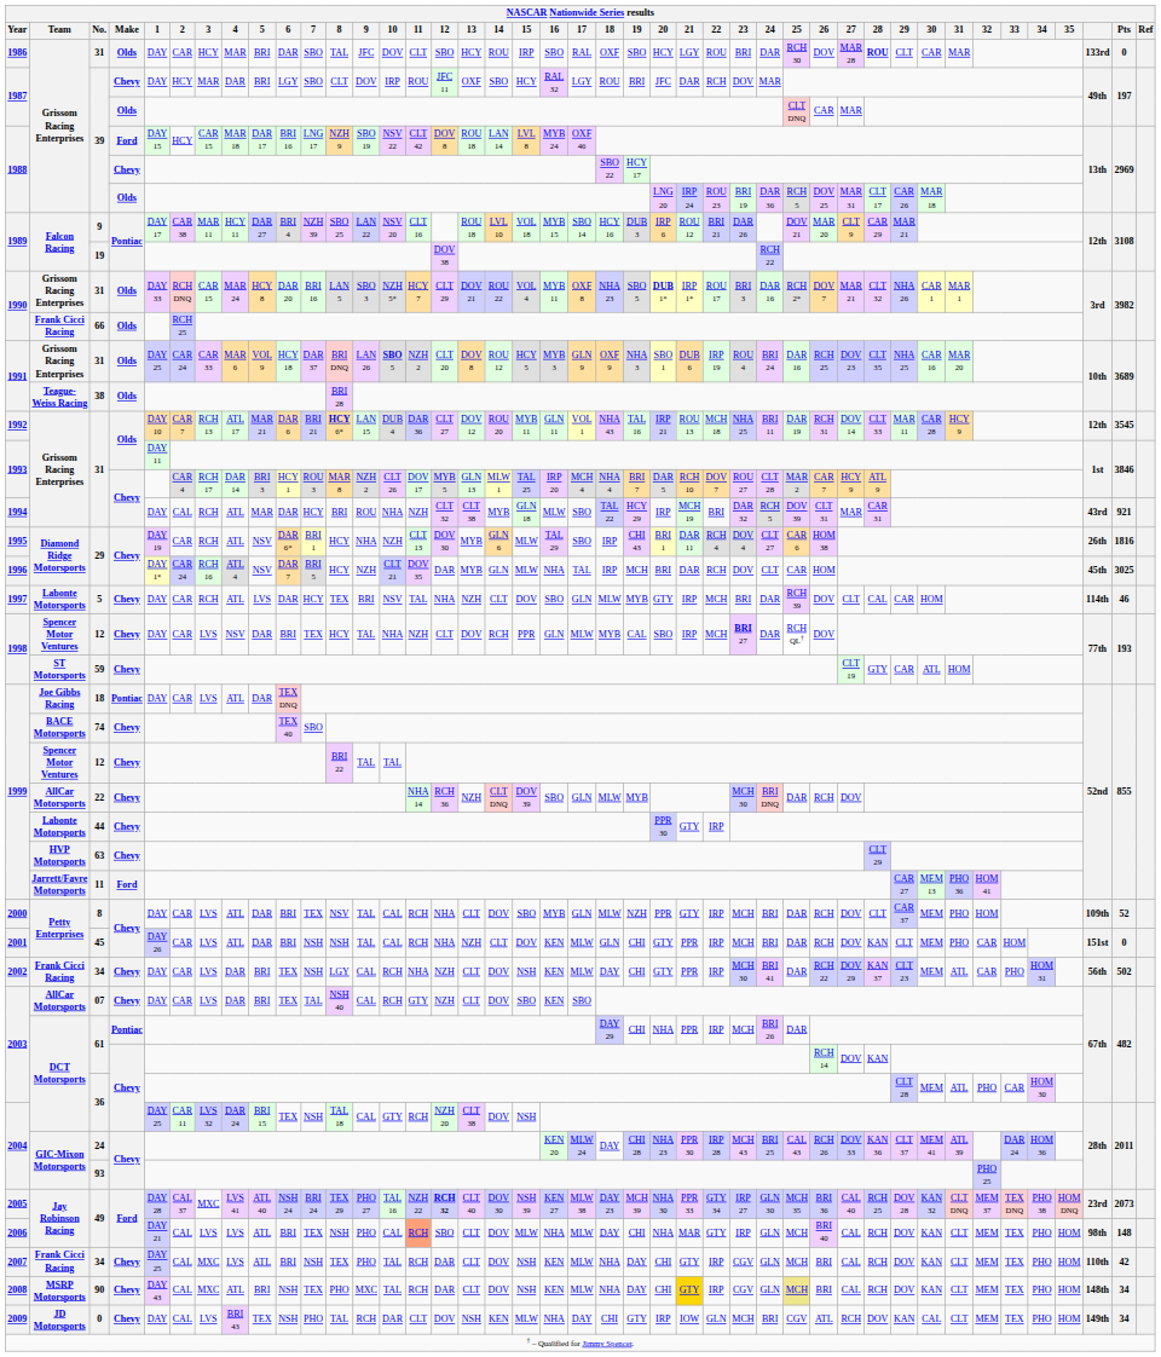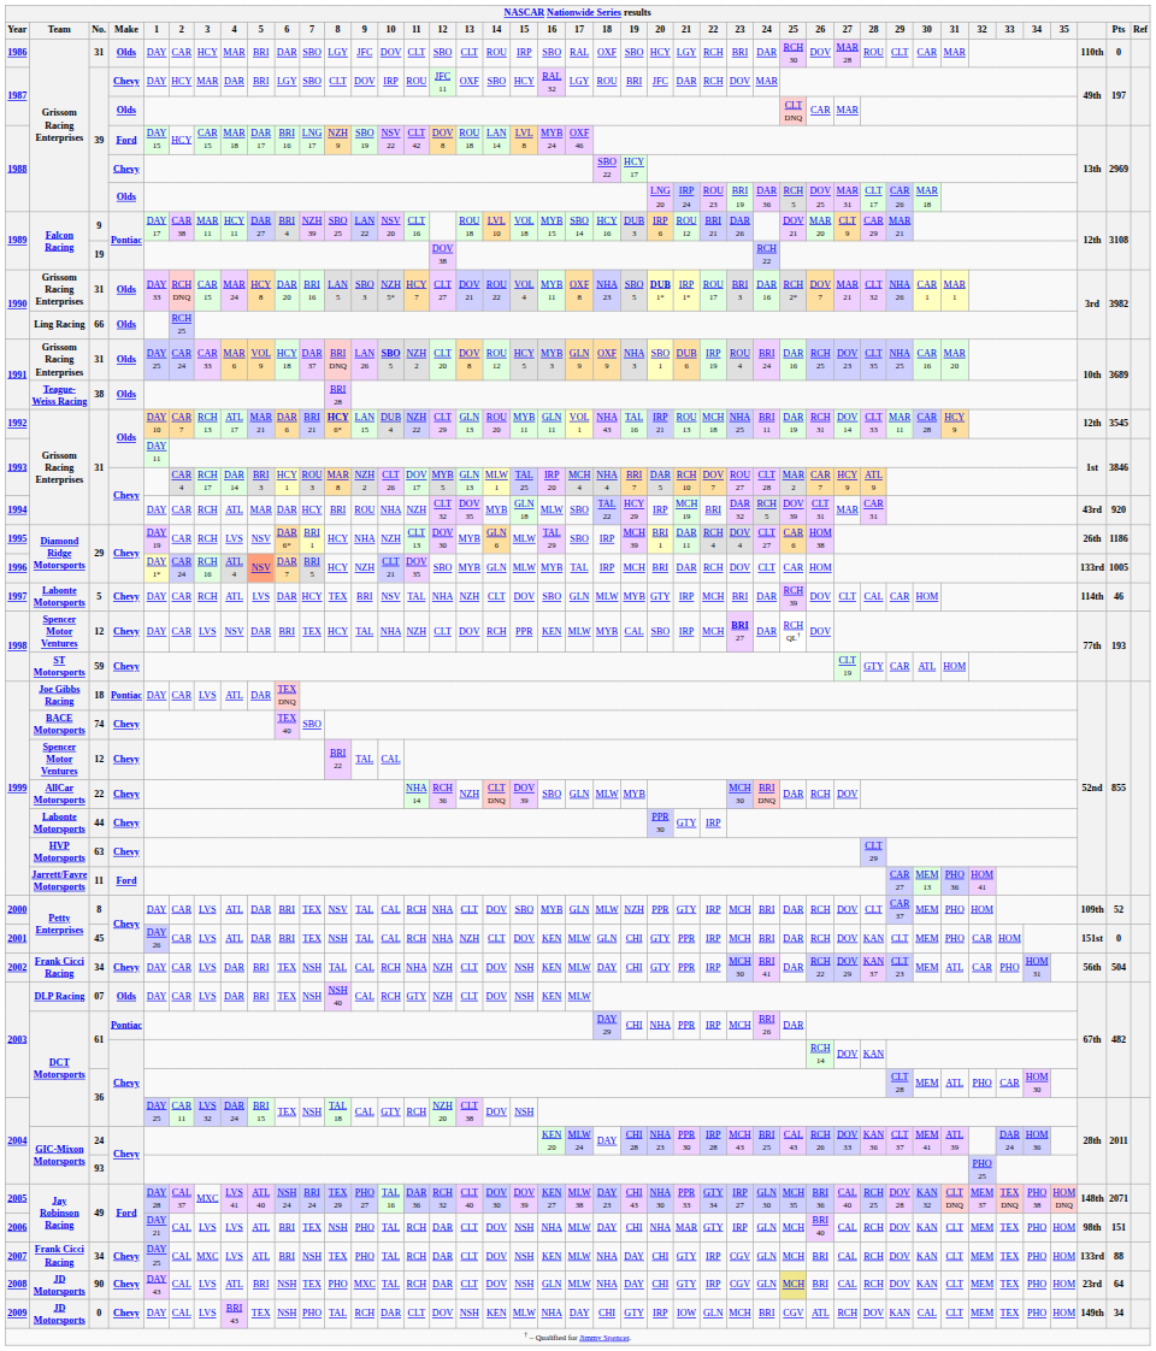1986 / 31 | NASCAR Nationwide Series results / 8: TAL -> LGY
1986 / 31 | NASCAR Nationwide Series results / 13: HCY -> CLT
1986 / 31 | NASCAR Nationwide Series results / 22: ROU -> RCH
1986 / 31 | NASCAR Nationwide Series results / 28: bold -> normal
1986 / 31 | NASCAR Nationwide Series results: 133rd -> 110th
1990 / 31 | NASCAR Nationwide Series results / 12: CLT 29 -> CLT 27
66 | NASCAR Nationwide Series results / Team: Frank Cicci Racing -> Ling Racing
1992 / 31 | NASCAR Nationwide Series results / 11: DAR 36 -> NZH 22
1992 / 31 | NASCAR Nationwide Series results / 12: CLT 27 -> CLT 29
1992 / 31 | NASCAR Nationwide Series results / 13: DOV 12 -> GLN 13
1994 / 31 | NASCAR Nationwide Series results / 2: CAL -> CAR
1994 / 31 | NASCAR Nationwide Series results / 13: CLT 38 -> DOV 35
1994 / 31 | NASCAR Nationwide Series results / Pts: 921 -> 920
1995 / 29 | NASCAR Nationwide Series results / 4: ATL -> LVS
1995 / 29 | NASCAR Nationwide Series results / 19: CHI 43 -> MCH 39
1995 / 29 | NASCAR Nationwide Series results / Pts: 1816 -> 1186
1996 / 29 | NASCAR Nationwide Series results / 5: no background -> lightsalmon background
1996 / 29 | NASCAR Nationwide Series results / 12: DAR -> SBO
1996 / 29 | NASCAR Nationwide Series results / 16: NHA -> MYB
1996 / 29 | NASCAR Nationwide Series results: 45th -> 133rd
1996 / 29 | NASCAR Nationwide Series results / Pts: 3025 -> 1005
1998 / 12 | NASCAR Nationwide Series results / 16: GLN -> KEN
1999 / 12 | NASCAR Nationwide Series results / 10: TAL -> CAL
45 | NASCAR Nationwide Series results / 7: NSH -> TEX
2002 / 34 | NASCAR Nationwide Series results / 8: LGY -> TAL
2002 / 34 | NASCAR Nationwide Series results / Pts: 502 -> 504
07 | NASCAR Nationwide Series results / Team: AllCar Motorsports -> DLP Racing
07 | NASCAR Nationwide Series results / Make: Chevy -> Olds
07 | NASCAR Nationwide Series results / 7: TAL -> NSH
07 | NASCAR Nationwide Series results / 15: SBO -> NSH
07 | NASCAR Nationwide Series results / 17: SBO -> MLW
2005 / 49 | NASCAR Nationwide Series results / 11: NZH 22 -> DAR 36
2005 / 49 | NASCAR Nationwide Series results / 12: bold -> normal
2005 / 49 | NASCAR Nationwide Series results / 15: NSH 39 -> DOV 39
2005 / 49 | NASCAR Nationwide Series results / 19: MCH 39 -> CHI 43
2005 / 49 | NASCAR Nationwide Series results: 23rd -> 148th
2005 / 49 | NASCAR Nationwide Series results / Pts: 2073 -> 2071
2006 / 49 | NASCAR Nationwide Series results / 10: CAL -> TAL
2006 / 49 | NASCAR Nationwide Series results / 11: lightsalmon background -> no background
2006 / 49 | NASCAR Nationwide Series results / 12: SBO -> DAR
2006 / 49 | NASCAR Nationwide Series results / 15: MLW -> NSH
2006 / 49 | NASCAR Nationwide Series results / Pts: 148 -> 151
2007 / 34 | NASCAR Nationwide Series results: 110th -> 133rd
2007 / 34 | NASCAR Nationwide Series results / Pts: 42 -> 88
90 | NASCAR Nationwide Series results / Team: MSRP Motorsports -> JD Motorsports
90 | NASCAR Nationwide Series results / 3: MXC -> LVS
90 | NASCAR Nationwide Series results / 16: KEN -> GLN
90 | NASCAR Nationwide Series results / 21: gold background -> no background
90 | NASCAR Nationwide Series results: 148th -> 23rd
90 | NASCAR Nationwide Series results / Pts: 34 -> 64
